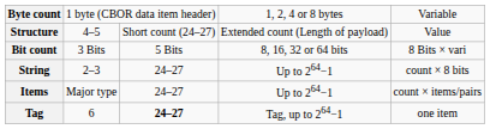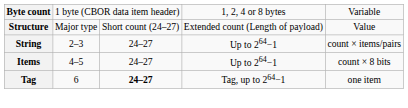Structure | column 2: 4–5 -> Major type
- row: Bit count | 3 Bits | 5 Bits | 8, 16, 32 or 64 bits | 8 Bits × vari
String | column 5: count × 8 bits -> count × items/pairs
Items | column 2: Major type -> 4–5
Items | column 5: count × items/pairs -> count × 8 bits
